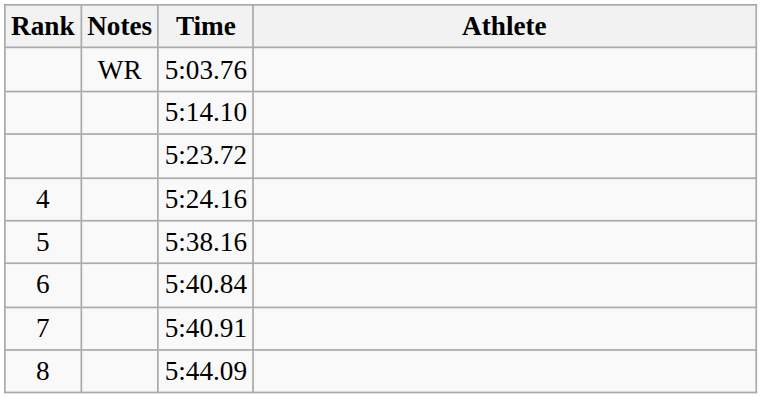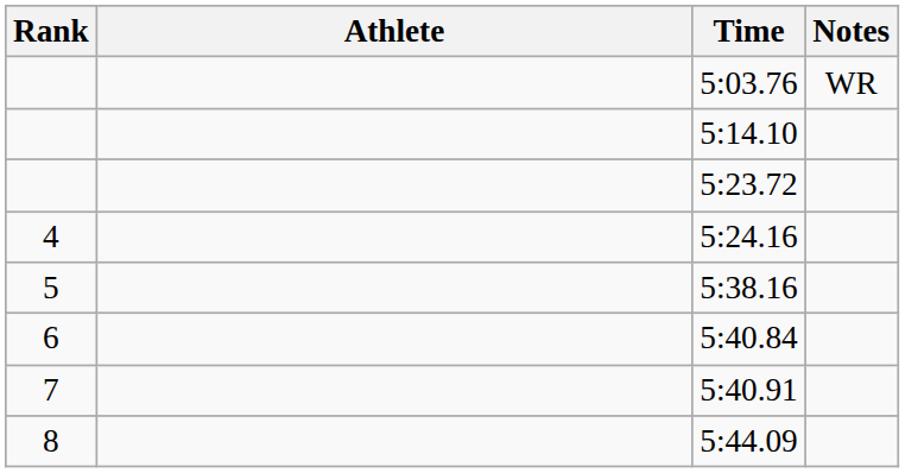columns swapped: Athlete <-> Notes
